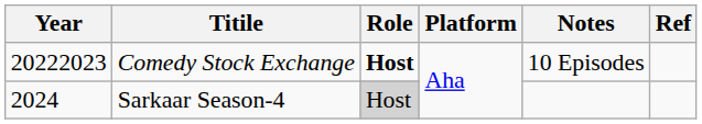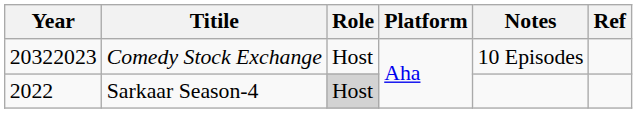Comedy Stock Exchange | Year: 20222023 -> 20322023
Comedy Stock Exchange | Role: bold -> normal
Sarkaar Season-4 | Year: 2024 -> 2022
